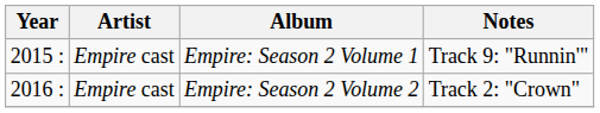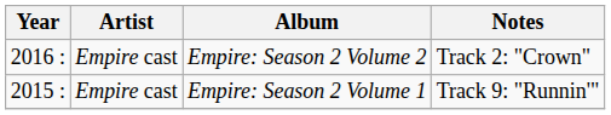rows swapped: Empire: Season 2 Volume 1 <-> Empire: Season 2 Volume 2
